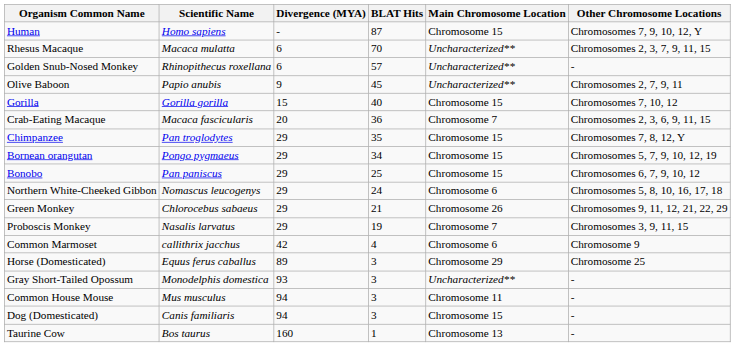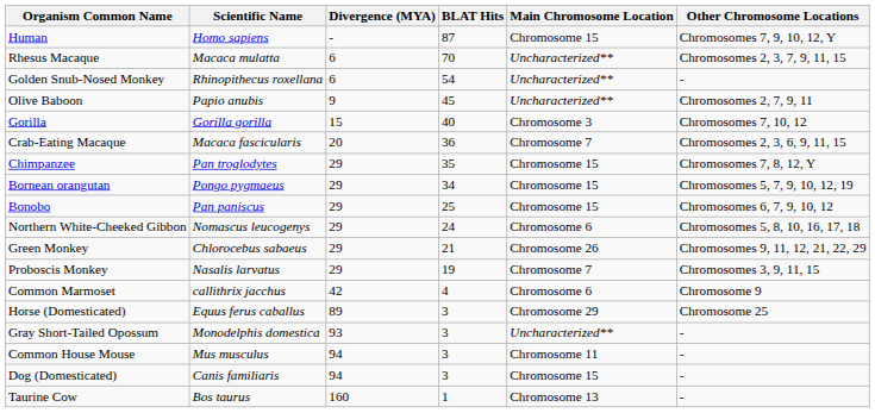Golden Snub-Nosed Monkey | BLAT Hits: 57 -> 54
Gorilla | Main Chromosome Location: Chromosome 15 -> Chromosome 3
